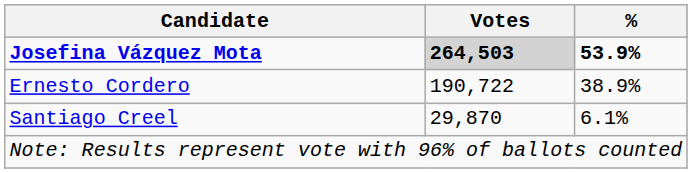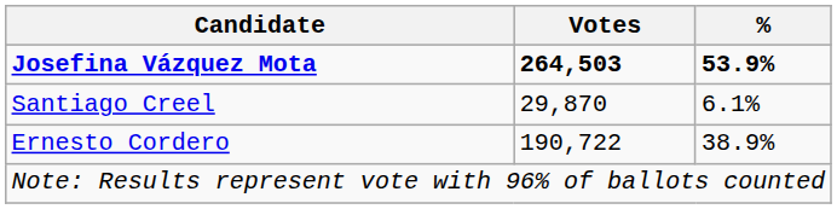Josefina Vázquez Mota | Votes: lightgrey background -> no background
rows swapped: Ernesto Cordero <-> Santiago Creel
